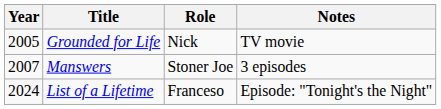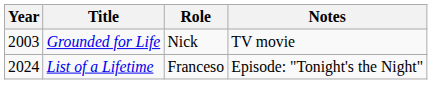Grounded for Life | Year: 2005 -> 2003
- row: 2007 | Manswers | Stoner Joe | 3 episodes
